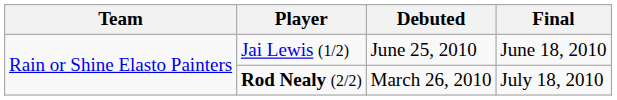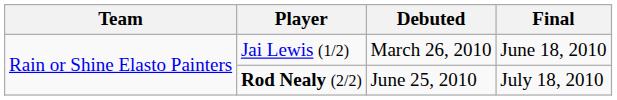Jai Lewis (1/2) | Debuted: June 25, 2010 -> March 26, 2010
Rod Nealy (2/2) | Debuted: March 26, 2010 -> June 25, 2010
